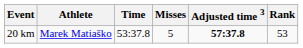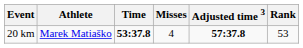20 km | Time: normal -> bold
20 km | Misses: 5 -> 4
